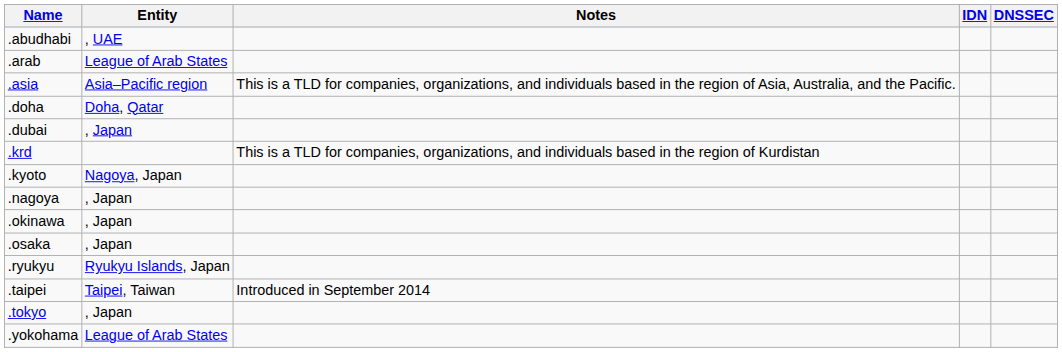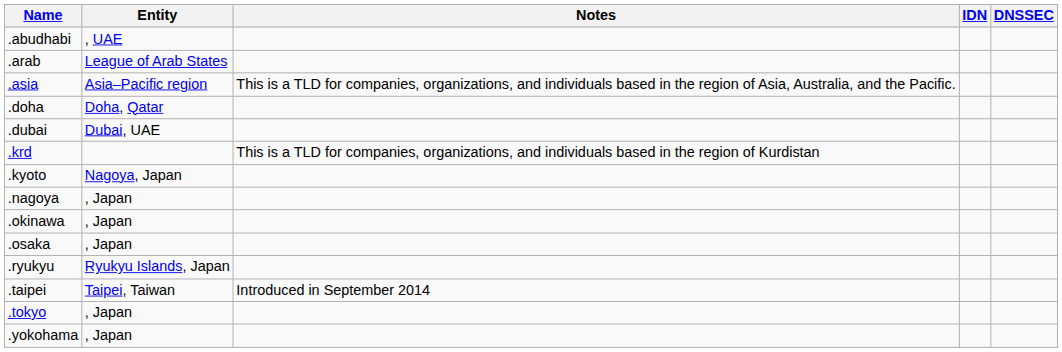.dubai | Entity: , Japan -> Dubai, UAE
.yokohama | Entity: League of Arab States -> , Japan
